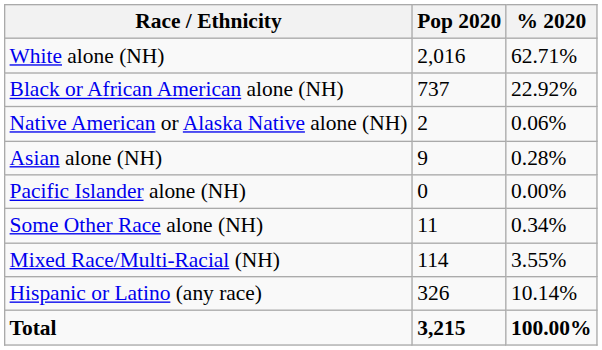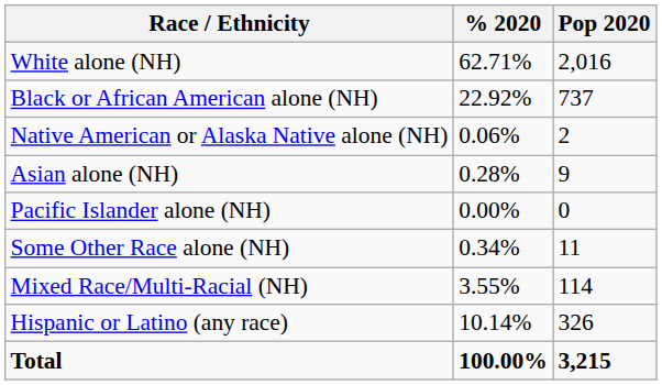columns swapped: Pop 2020 <-> % 2020
